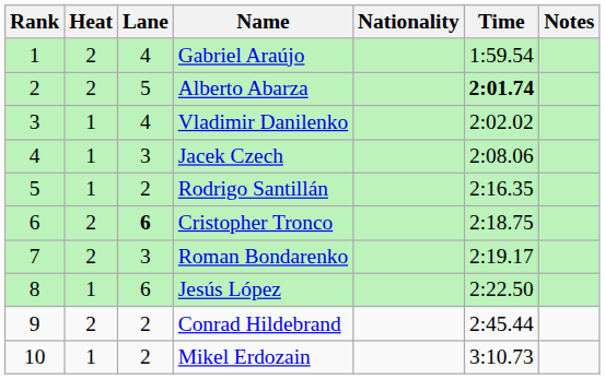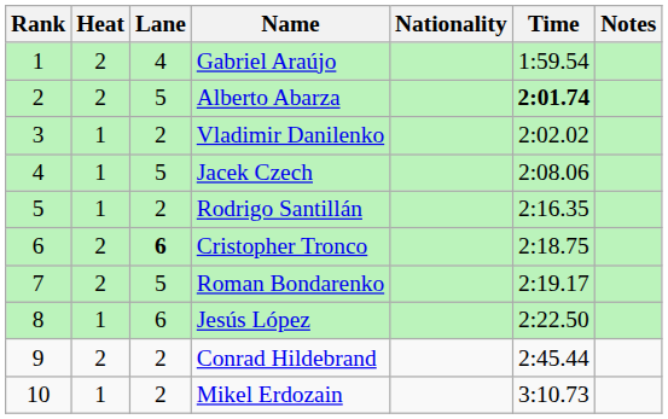Vladimir Danilenko | Lane: 4 -> 2
Jacek Czech | Lane: 3 -> 5
Roman Bondarenko | Lane: 3 -> 5
